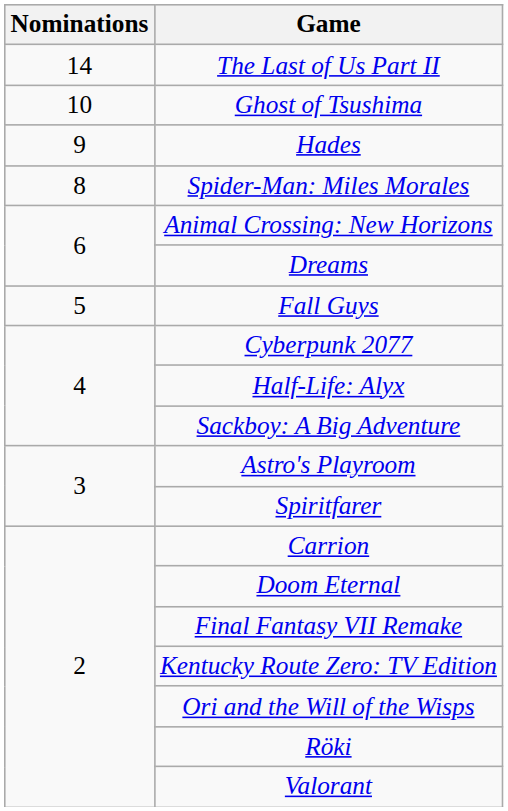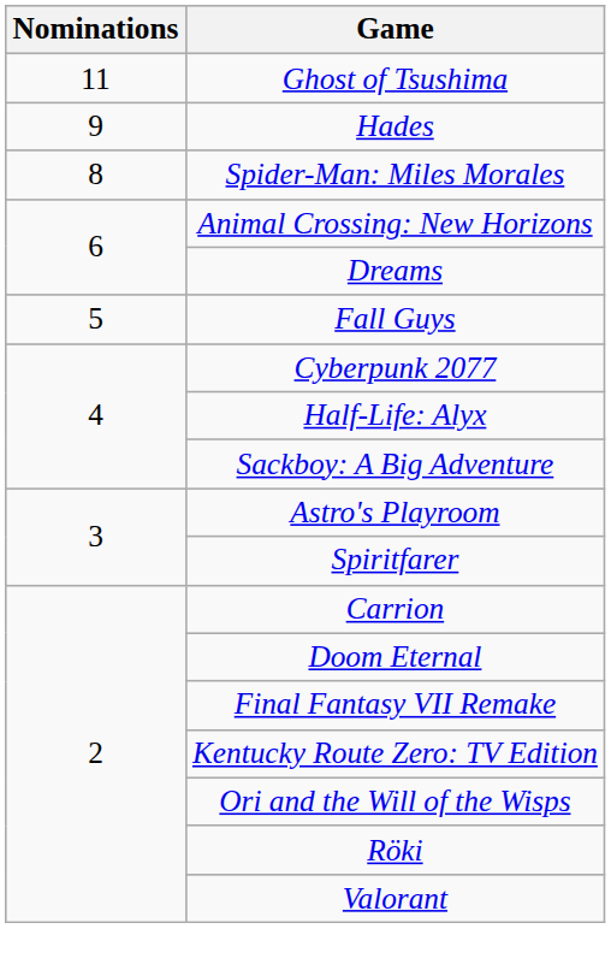- row: 14 | The Last of Us Part II
Ghost of Tsushima | Nominations: 10 -> 11
